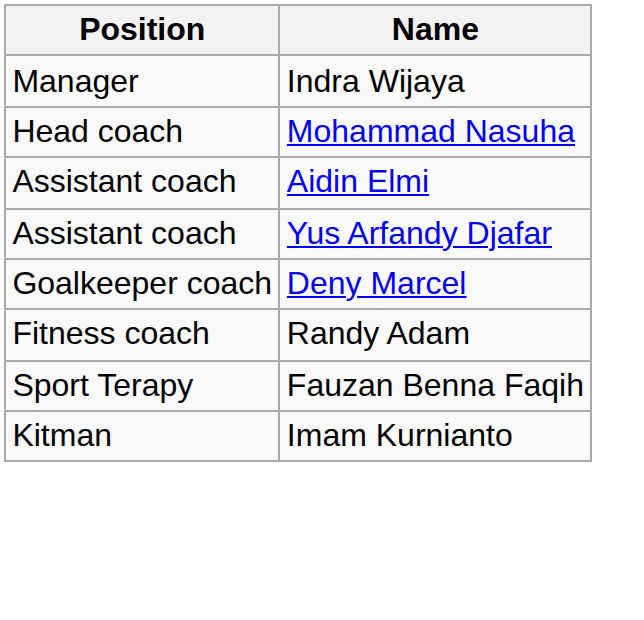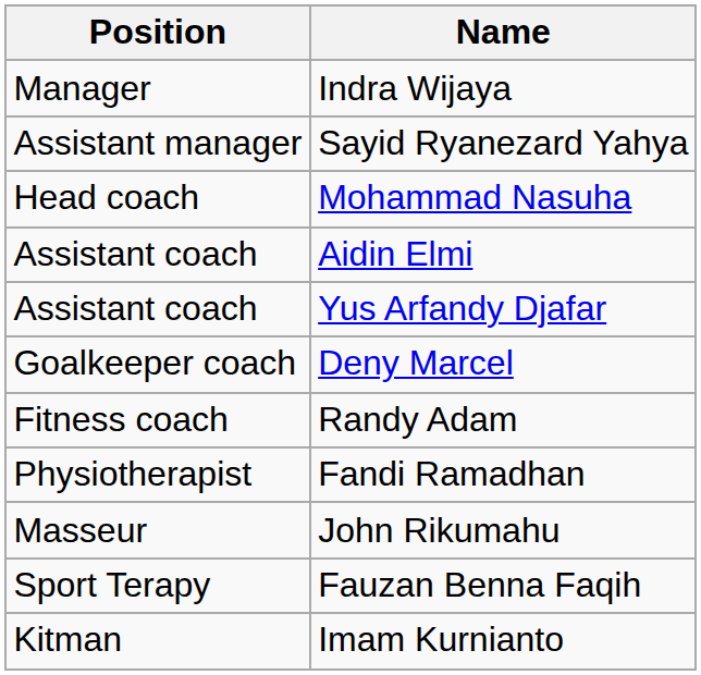+ row: Assistant manager | Sayid Ryanezard Yahya
+ row: Physiotherapist | Fandi Ramadhan
+ row: Masseur | John Rikumahu
